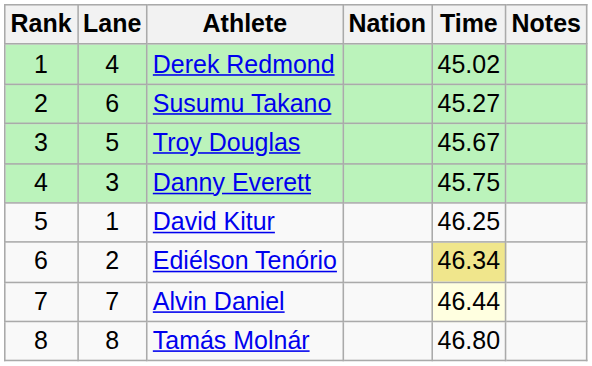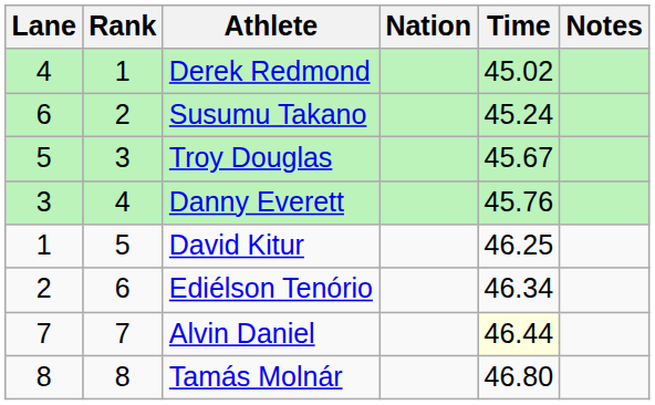columns swapped: Rank <-> Lane
Susumu Takano | Time: 45.27 -> 45.24
Danny Everett | Time: 45.75 -> 45.76
Ediélson Tenório | Time: khaki background -> no background
